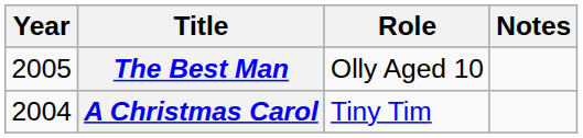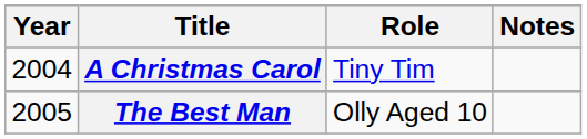rows swapped: A Christmas Carol <-> The Best Man
